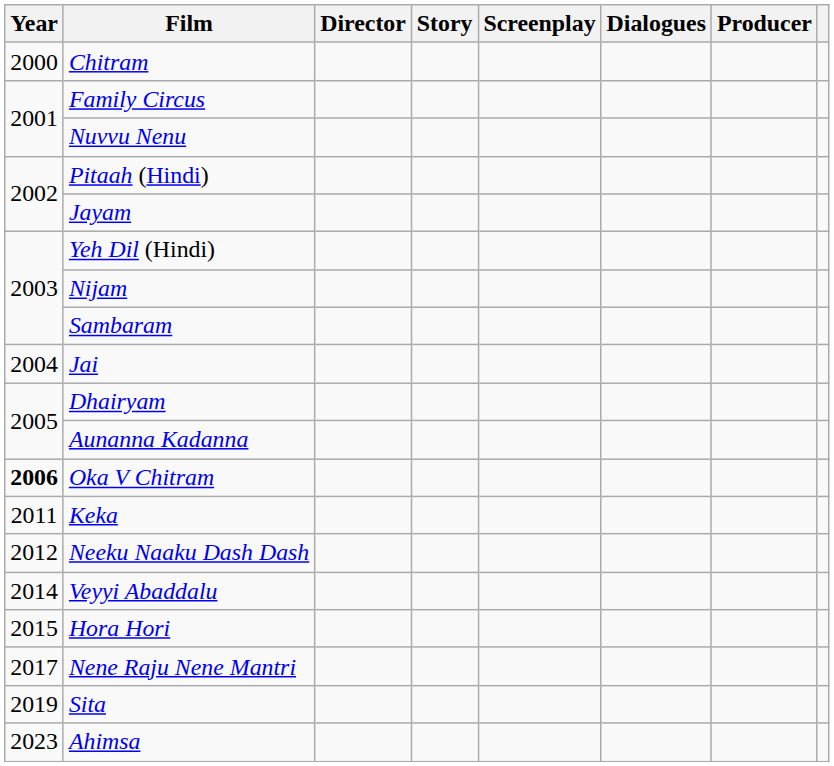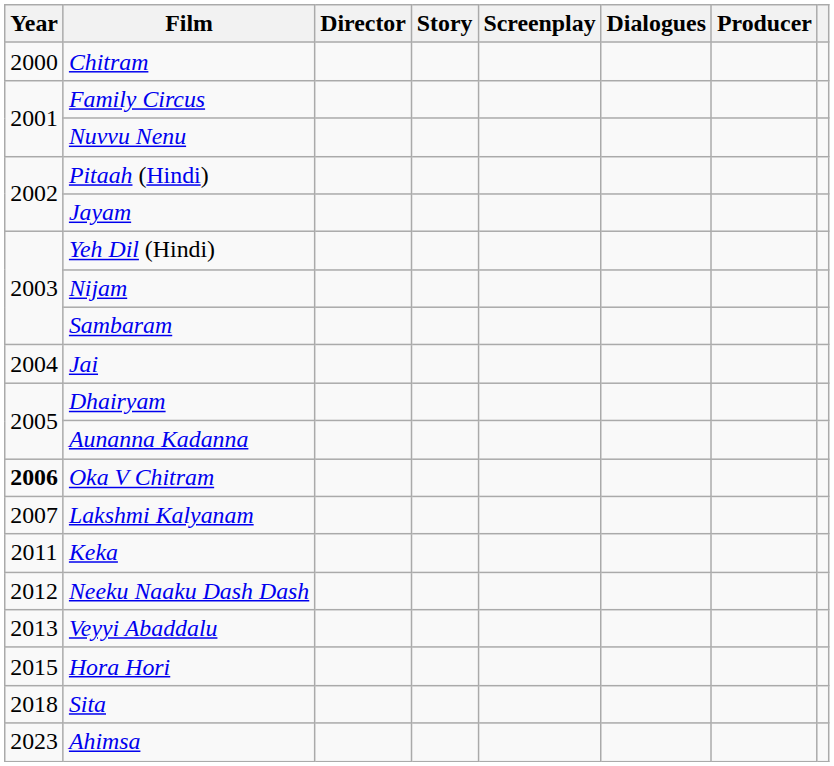+ row: 2007 | Lakshmi Kalyanam
Veyyi Abaddalu | Year: 2014 -> 2013
- row: 2017 | Nene Raju Nene Mantri
Sita | Year: 2019 -> 2018
